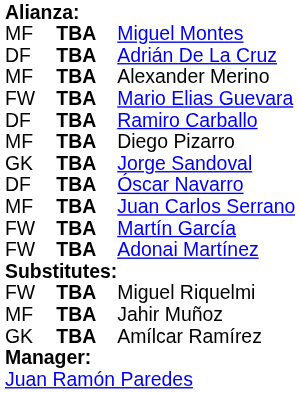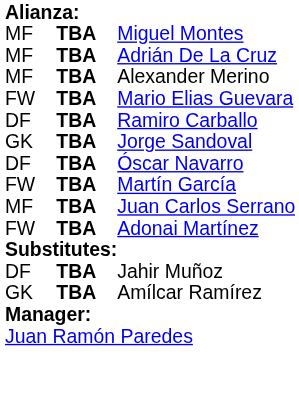Adrián De La Cruz | column 1: DF -> MF
- row: MF | TBA | Diego Pizarro
rows swapped: Juan Carlos Serrano <-> Martín García
- row: FW | TBA | Miguel Riquelmi
Jahir Muñoz | column 1: MF -> DF
